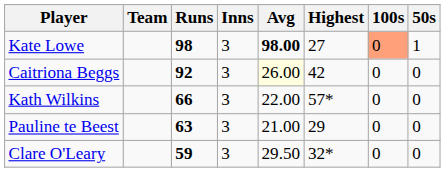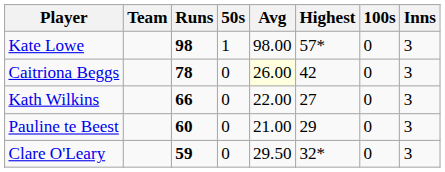columns swapped: Inns <-> 50s
Kate Lowe | Avg: bold -> normal
Kate Lowe | Highest: 27 -> 57*
Kate Lowe | 100s: lightsalmon background -> no background
Caitriona Beggs | Runs: 92 -> 78
Kath Wilkins | Highest: 57* -> 27
Pauline te Beest | Runs: 63 -> 60
